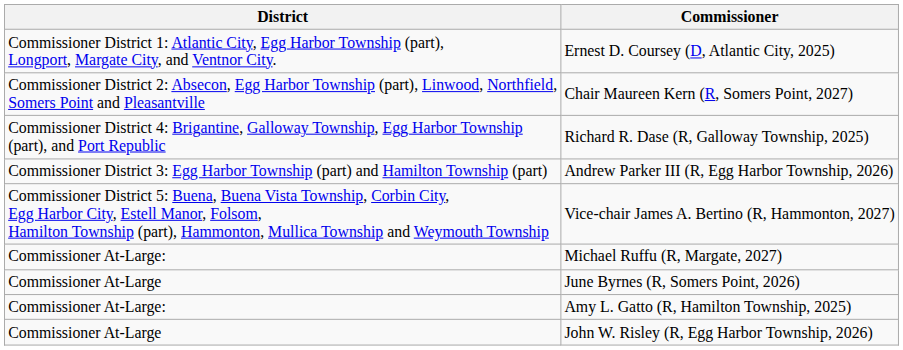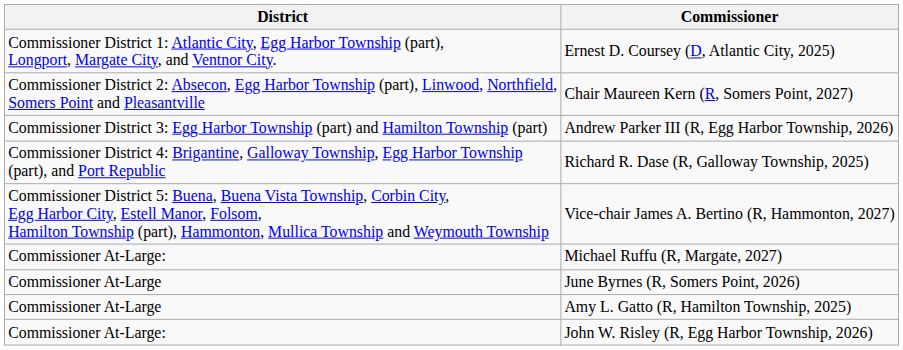rows swapped: Andrew Parker III (R, Egg Harbor Township, 2026) <-> Richard R. Dase (R, Galloway Township, 2025)
Amy L. Gatto (R, Hamilton Township, 2025) | District: Commissioner At-Large: -> Commissioner At-Large
John W. Risley (R, Egg Harbor Township, 2026) | District: Commissioner At-Large -> Commissioner At-Large:
